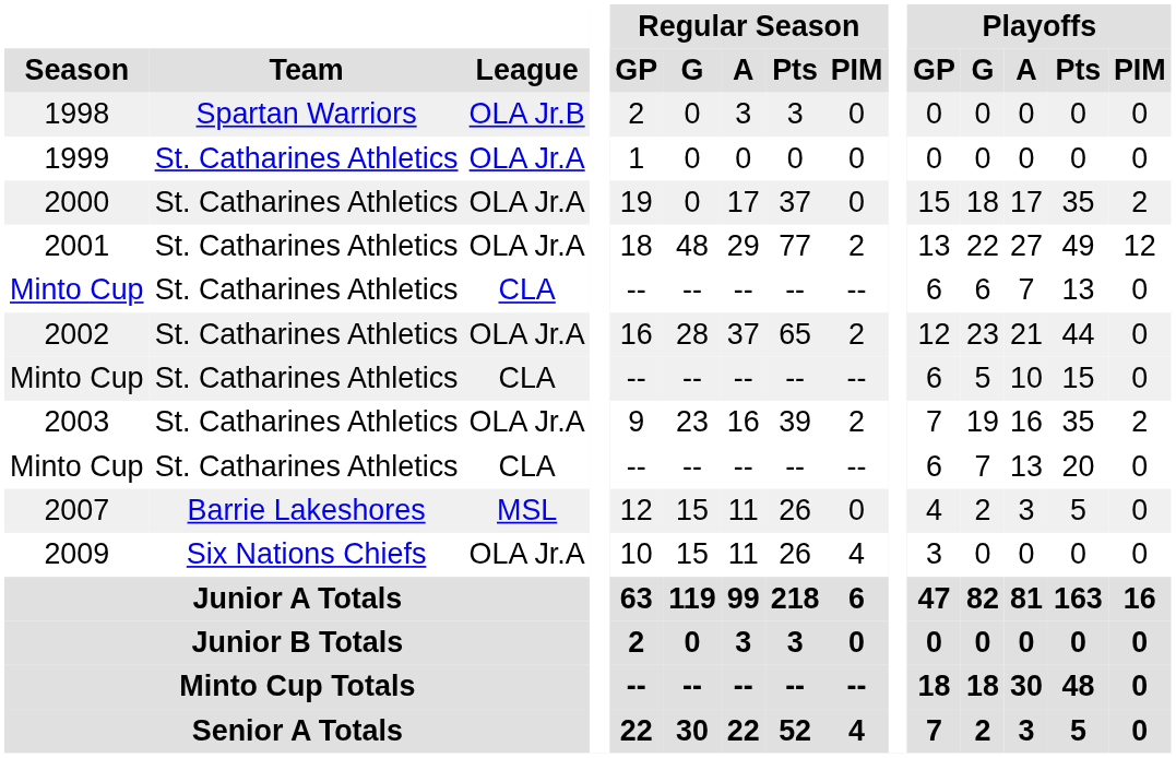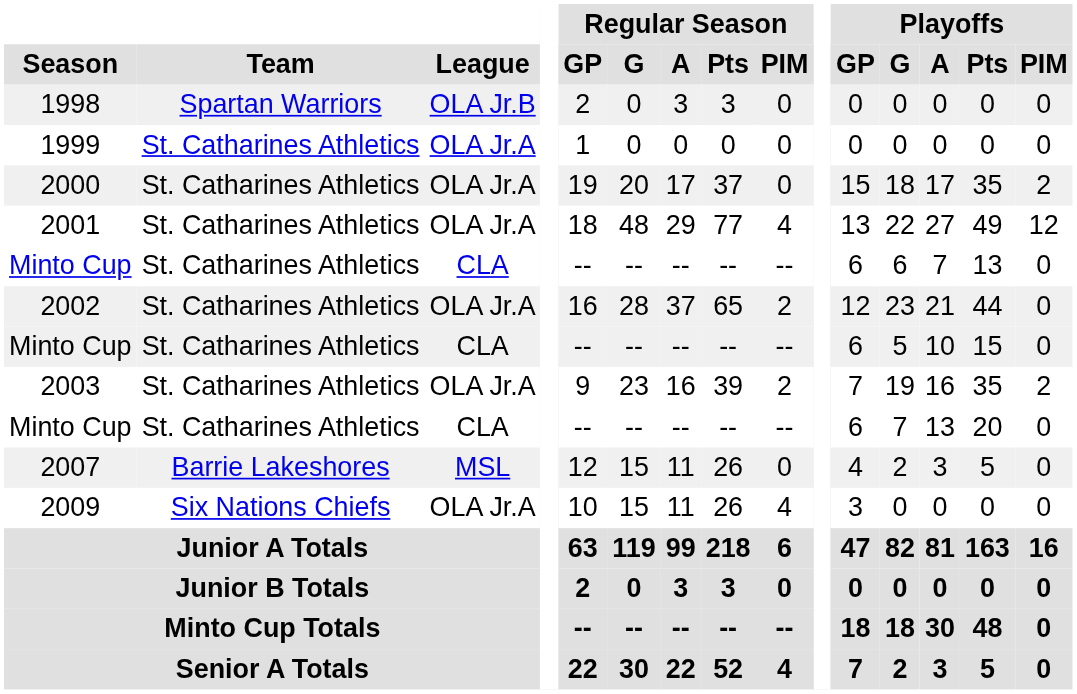2000 | Regular Season / G: 0 -> 20
2001 | Regular Season / PIM: 2 -> 4
